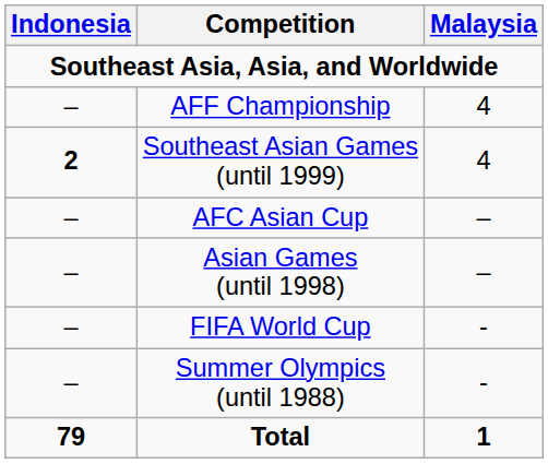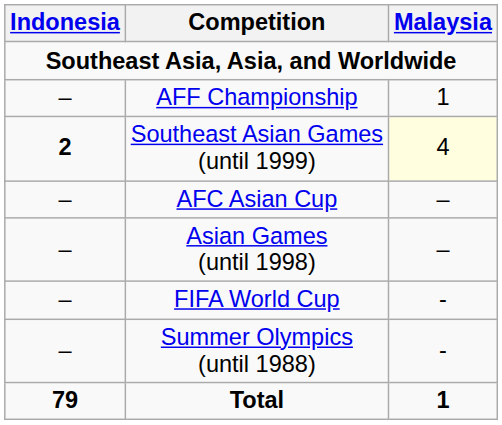AFF Championship | Malaysia: 4 -> 1
Southeast Asian Games (until 1999) | Malaysia: no background -> lightyellow background
